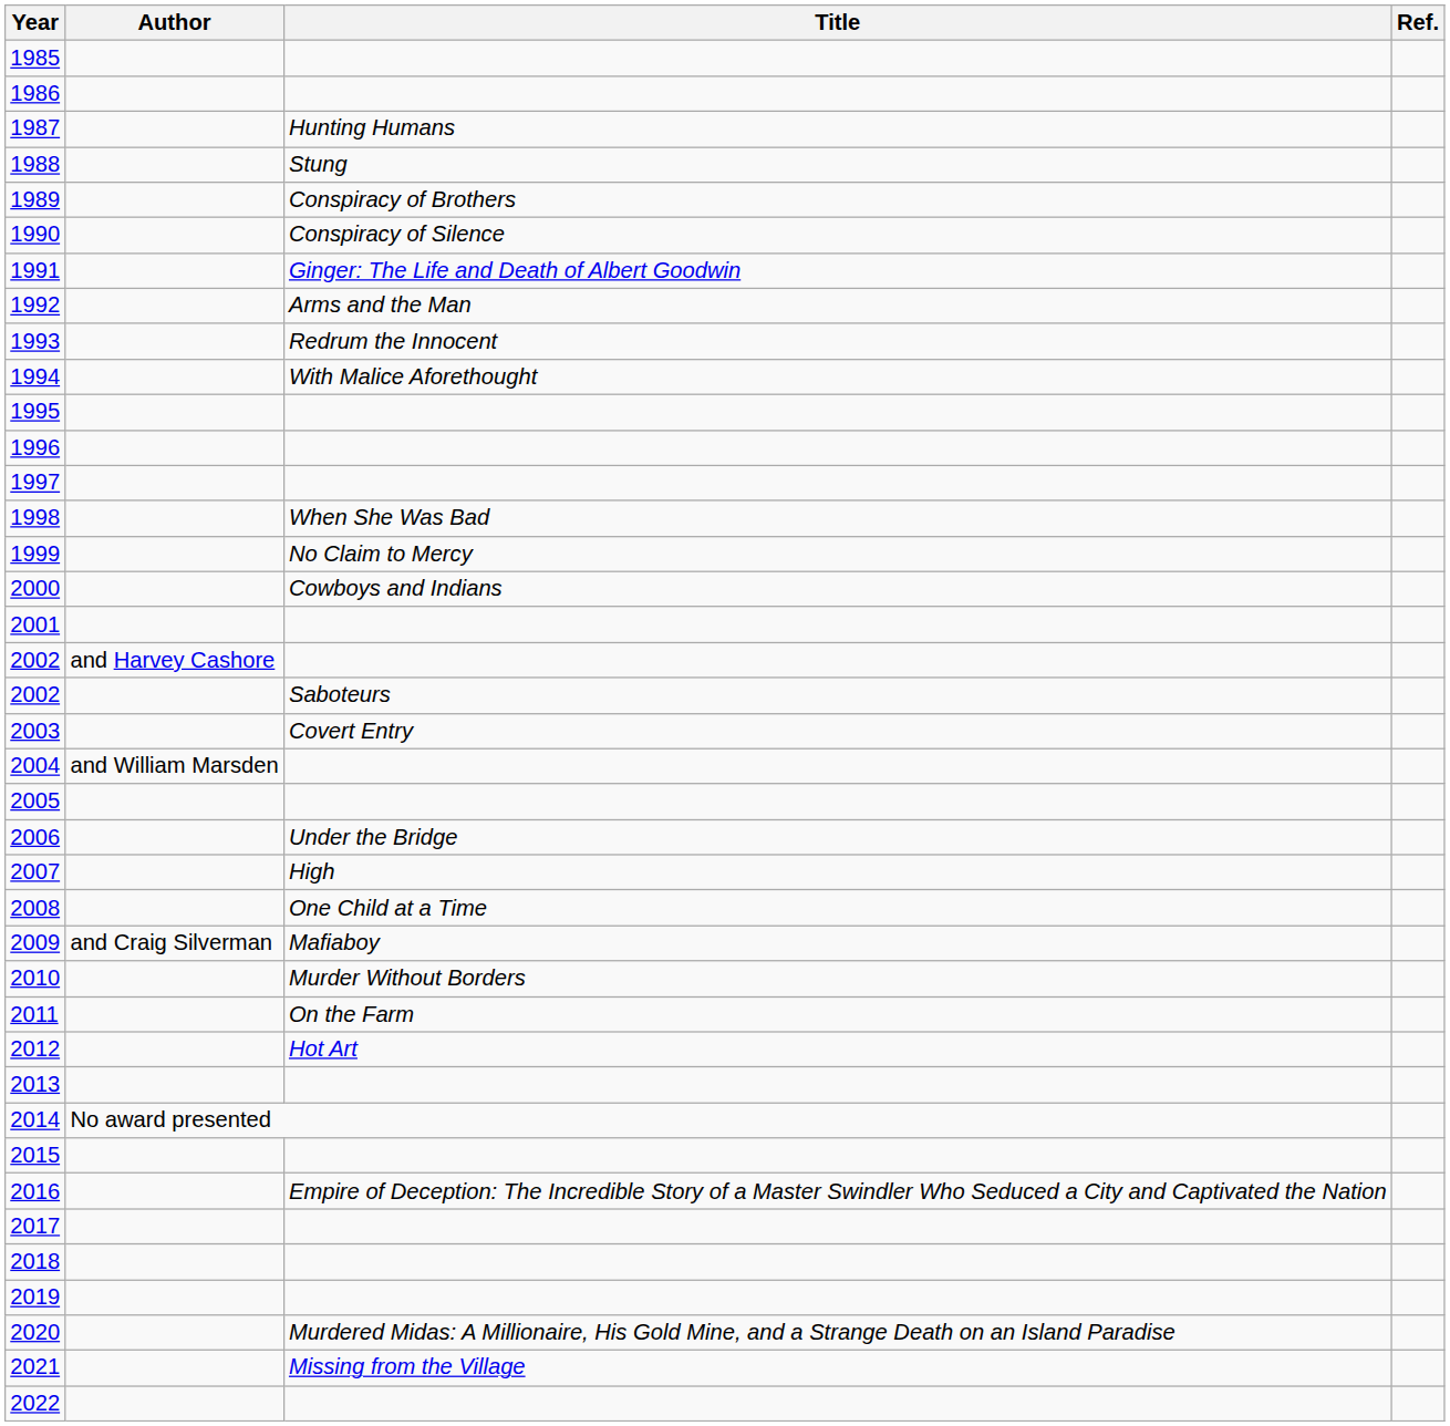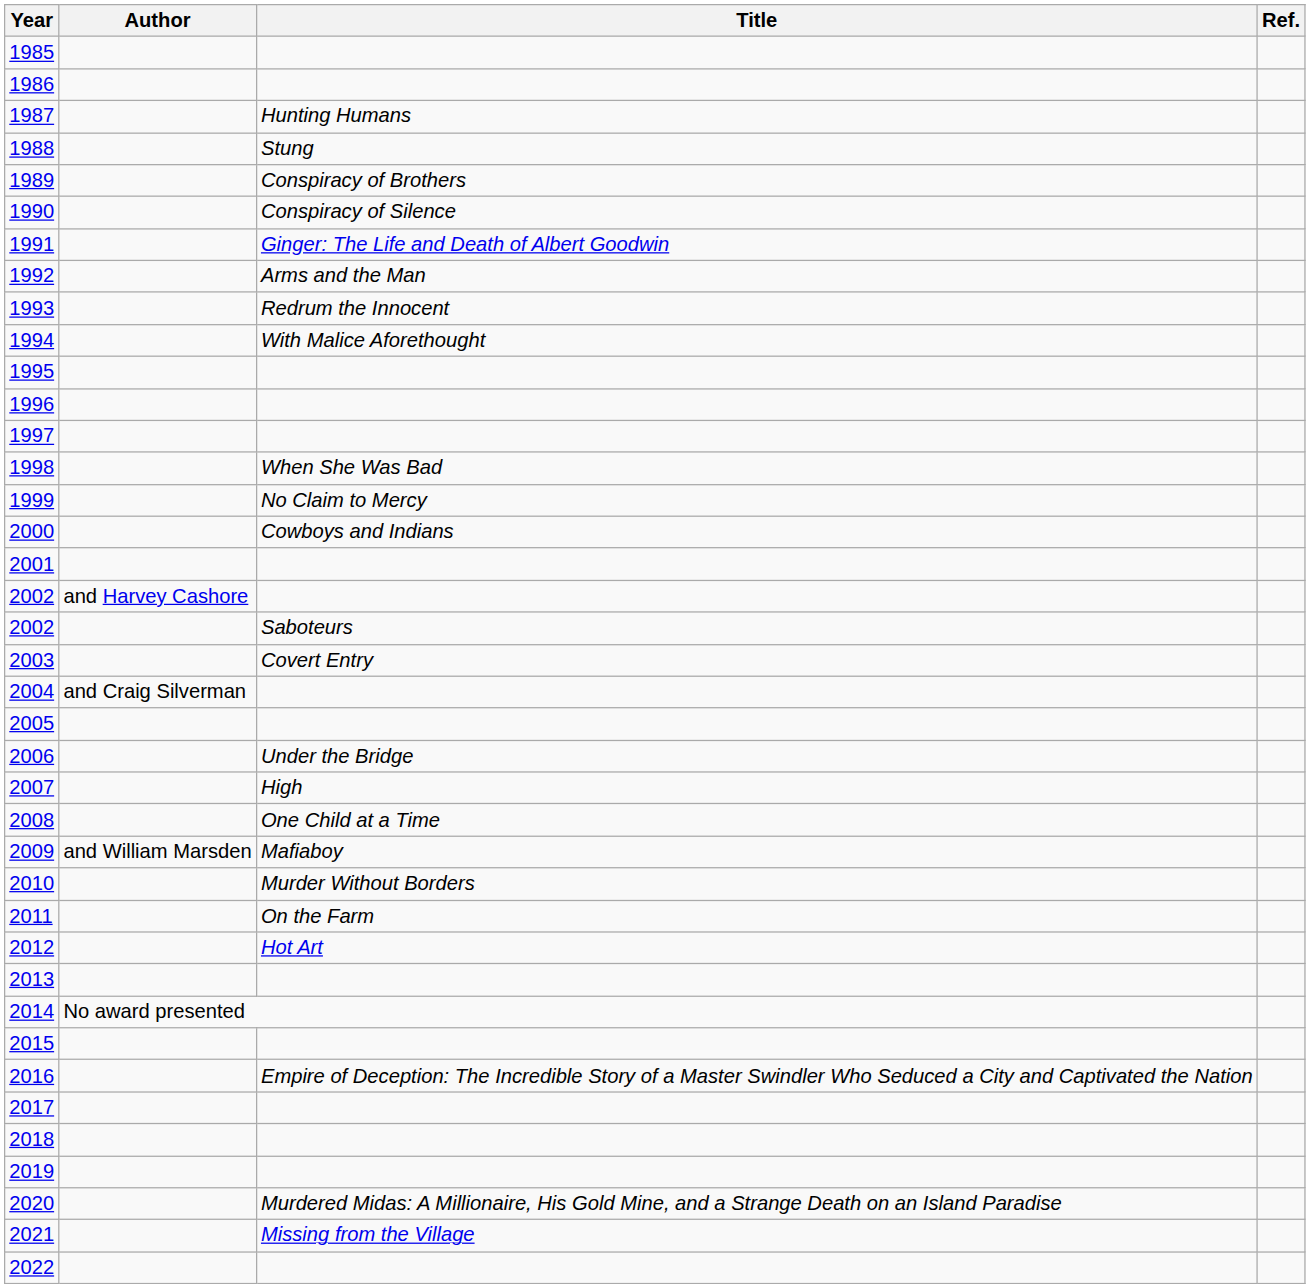2004 | Author: and William Marsden -> and Craig Silverman
2009 | Author: and Craig Silverman -> and William Marsden
